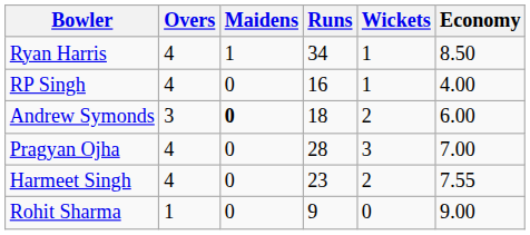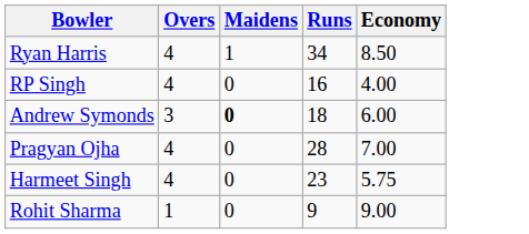- column: Wickets | 1 | 1 | 2 | 3 | 2 | 0
Harmeet Singh | Economy: 7.55 -> 5.75
